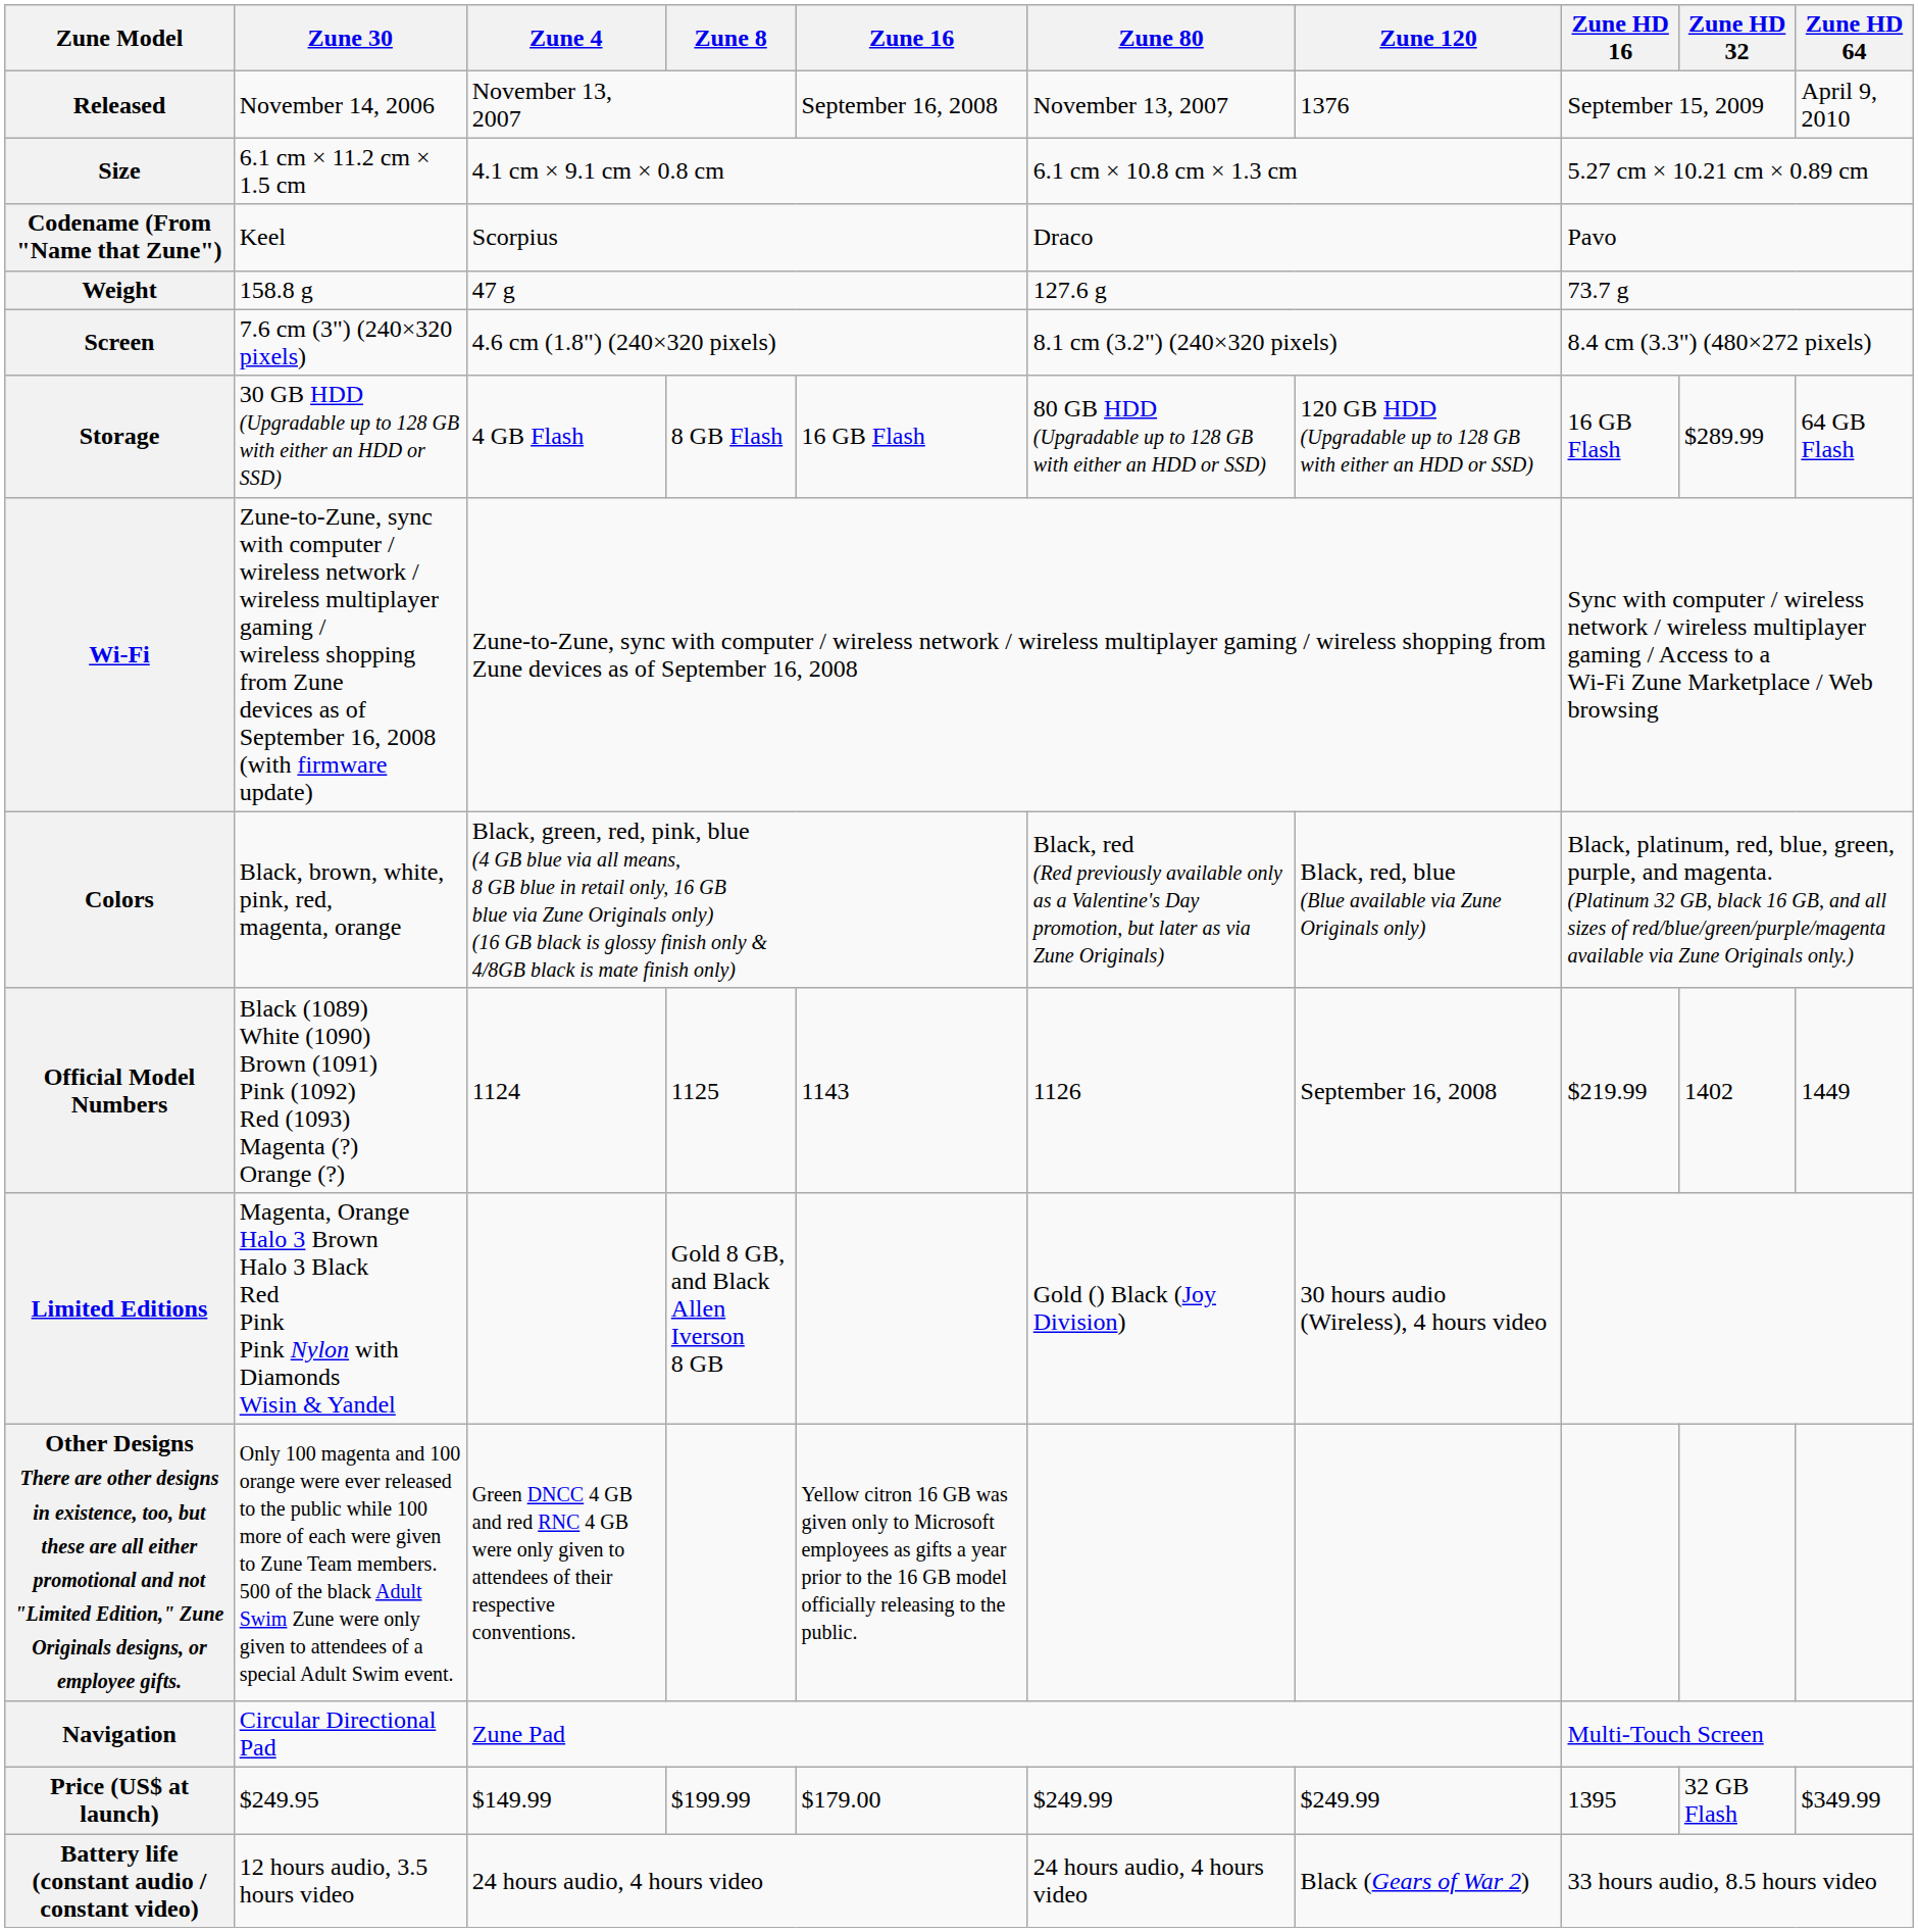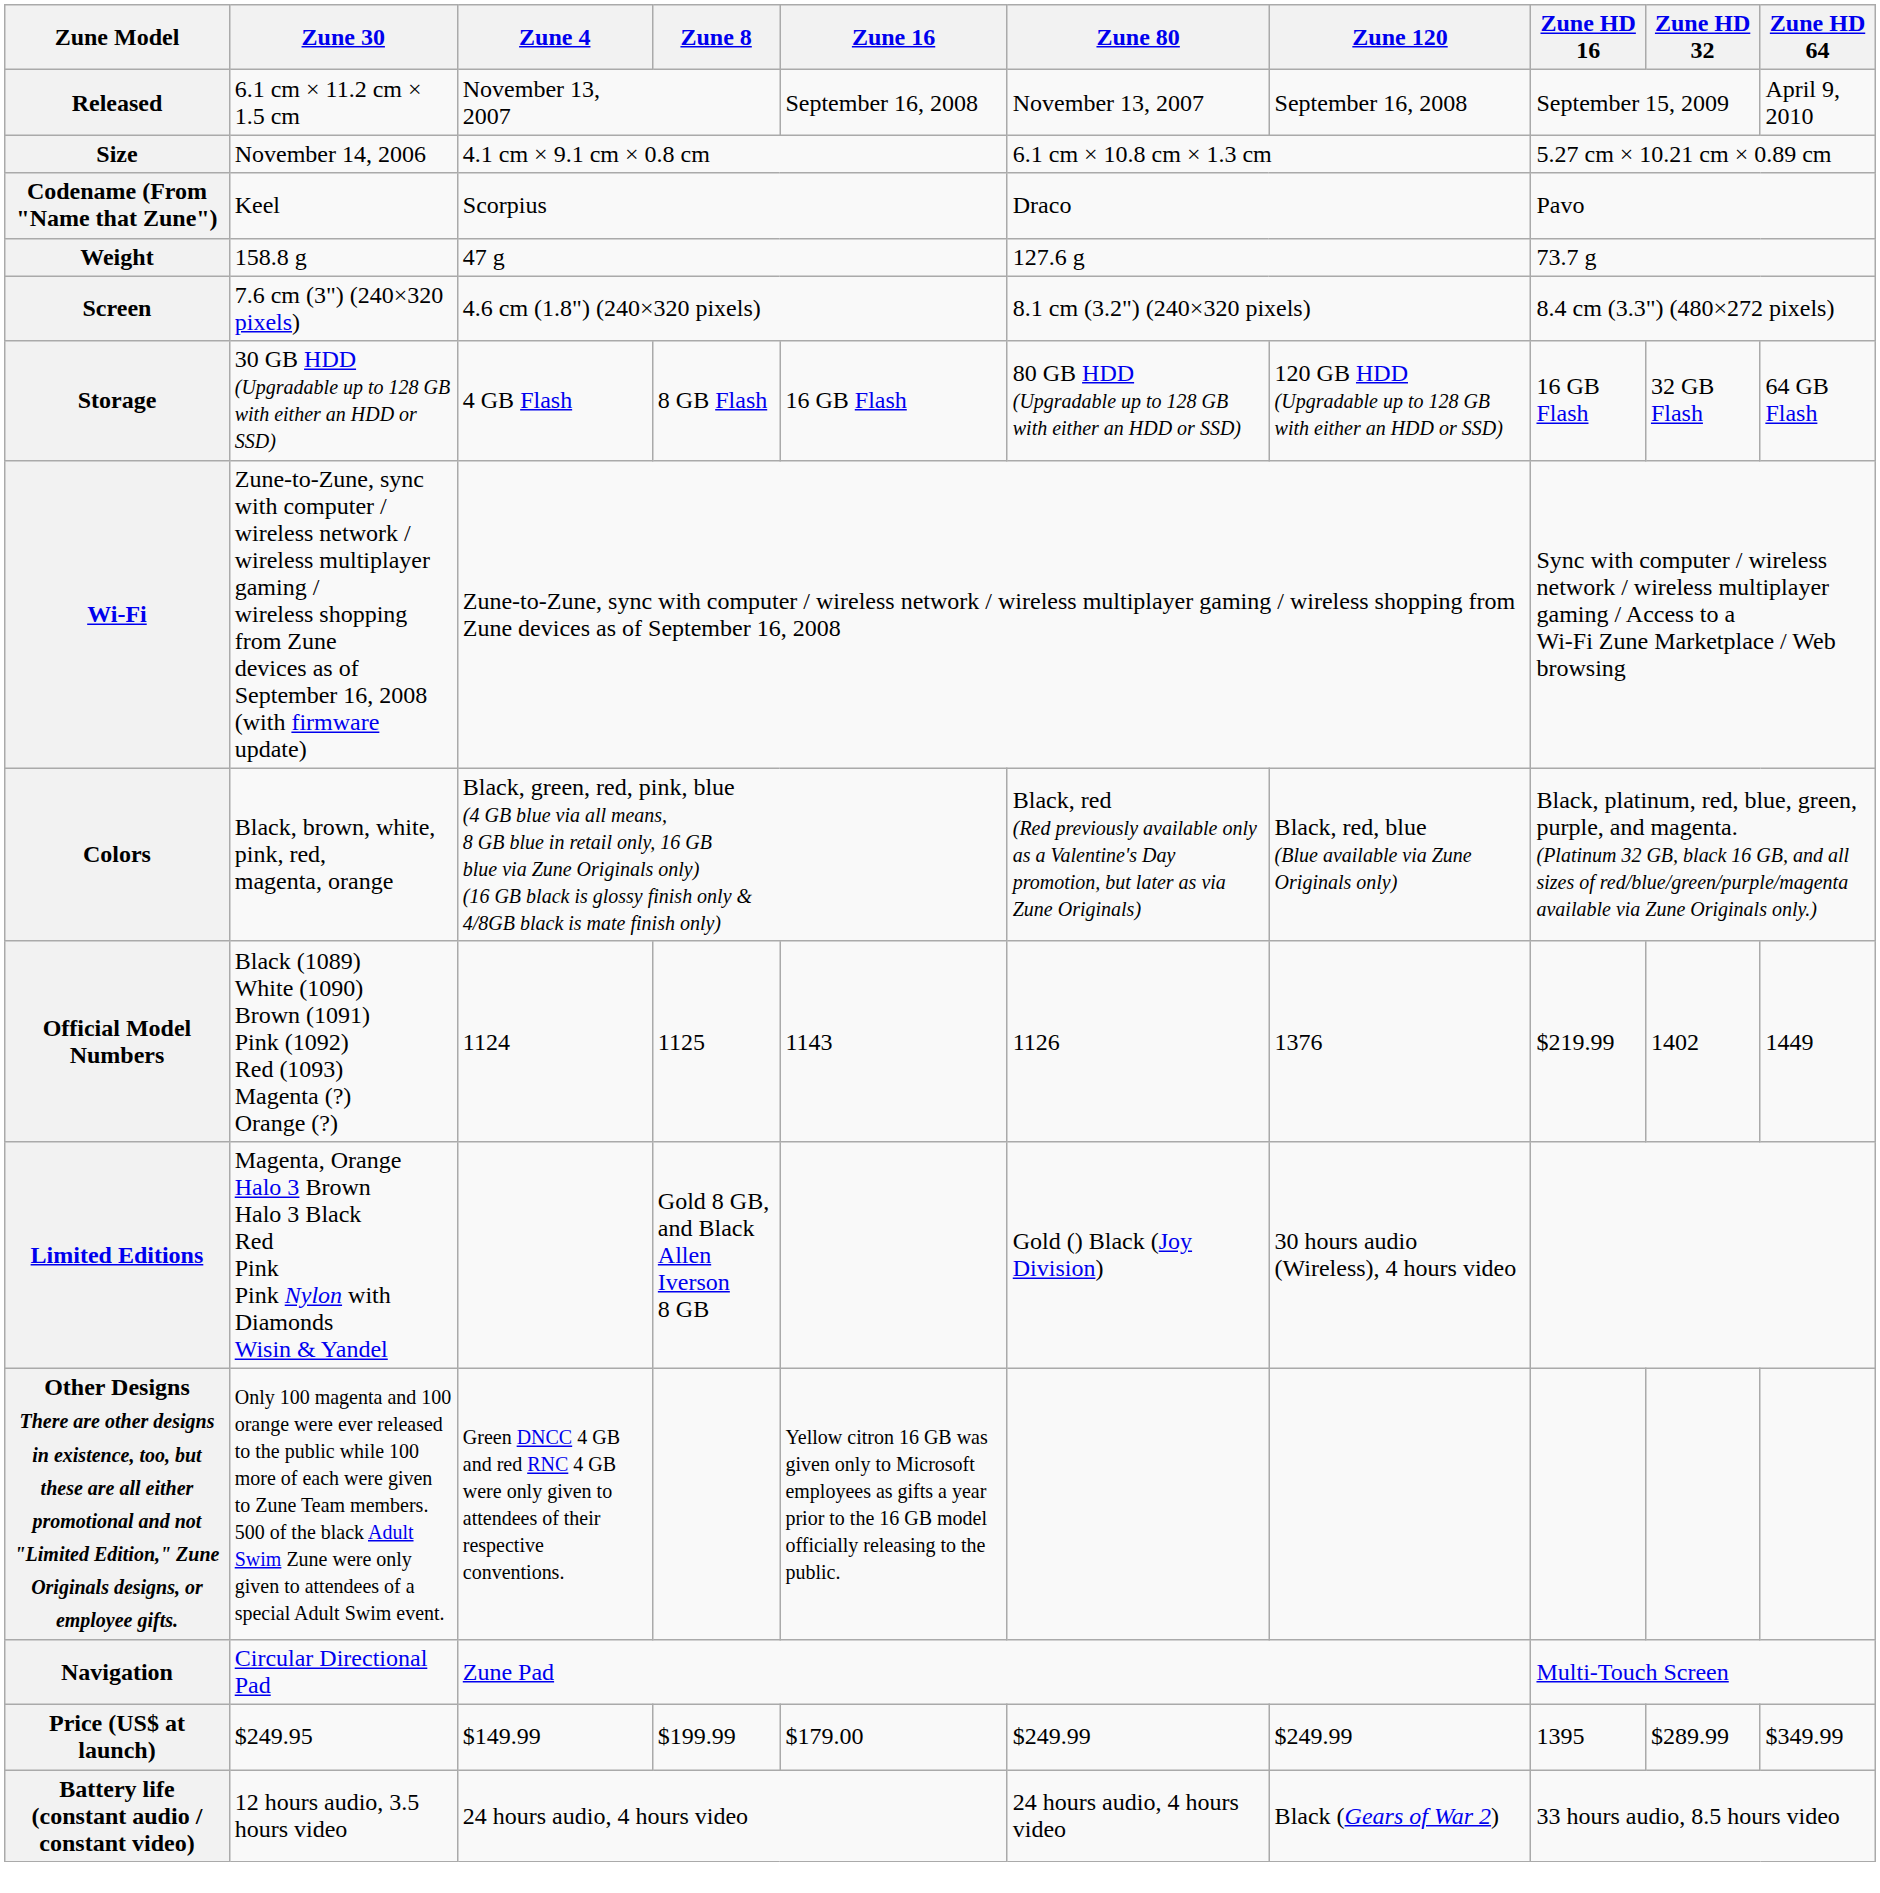Released | Zune 30: November 14, 2006 -> 6.1 cm × 11.2 cm × 1.5 cm
Released | Zune 120: 1376 -> September 16, 2008
Size | Zune 30: 6.1 cm × 11.2 cm × 1.5 cm -> November 14, 2006
Storage | Zune HD 32: $289.99 -> 32 GB Flash
Official Model Numbers | Zune 120: September 16, 2008 -> 1376
Price (US$ at launch) | Zune HD 32: 32 GB Flash -> $289.99
